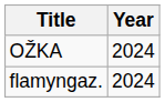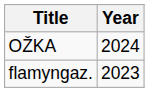flamyngaz. | Year: 2024 -> 2023
